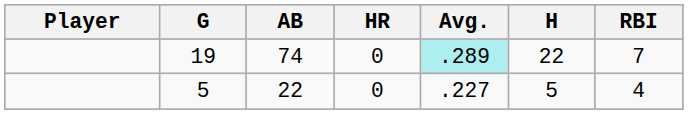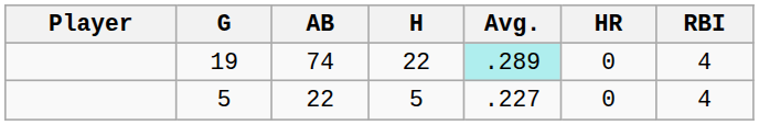columns swapped: H <-> HR
19 | RBI: 7 -> 4
